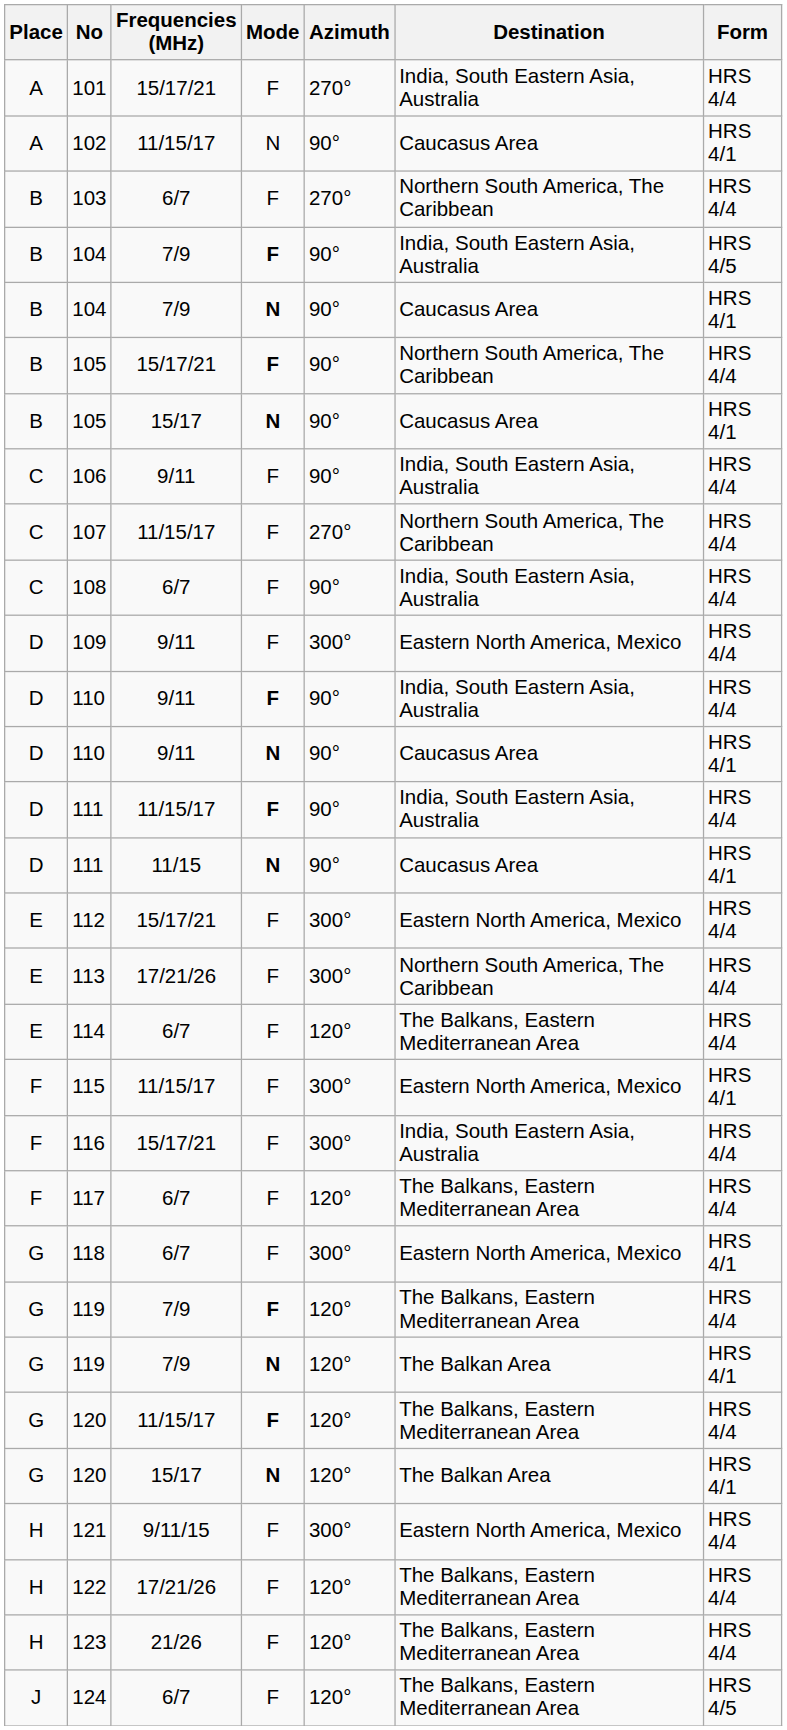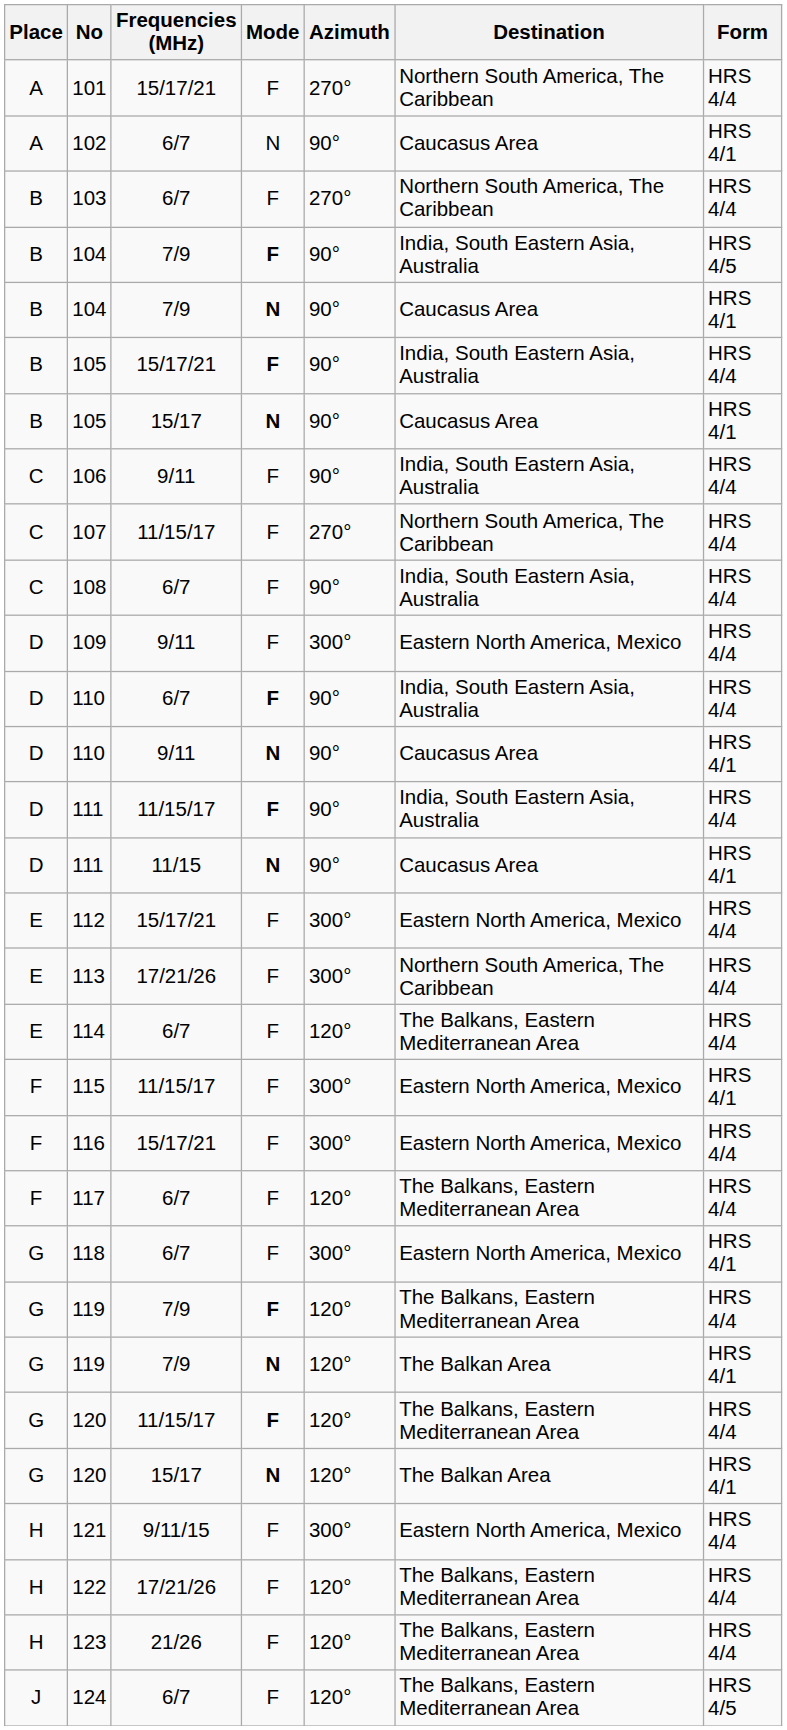101 | Destination: India, South Eastern Asia, Australia -> Northern South America, The Caribbean
102 | Frequencies (MHz): 11/15/17 -> 6/7
105 / F | Destination: Northern South America, The Caribbean -> India, South Eastern Asia, Australia
110 / F | Frequencies (MHz): 9/11 -> 6/7
116 | Destination: India, South Eastern Asia, Australia -> Eastern North America, Mexico
